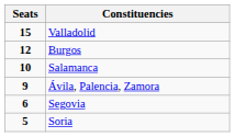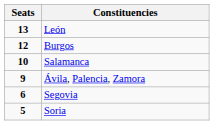- row: 15 | Valladolid
+ row: 13 | León
